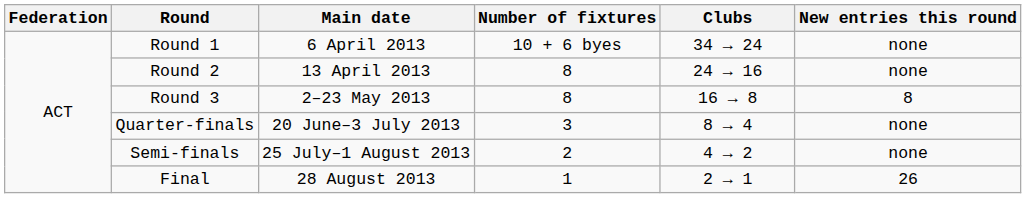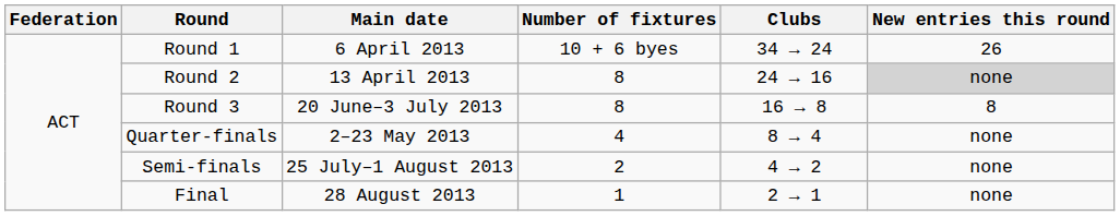Round 1 | New entries this round: none -> 26
Round 2 | New entries this round: no background -> lightgrey background
Round 3 | Main date: 2–23 May 2013 -> 20 June–3 July 2013
Quarter-finals | Main date: 20 June–3 July 2013 -> 2–23 May 2013
Quarter-finals | Number of fixtures: 3 -> 4
Final | New entries this round: 26 -> none
